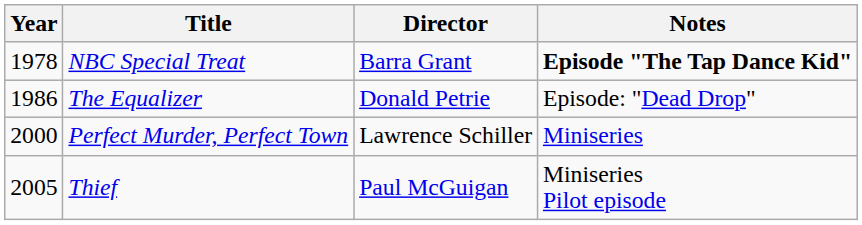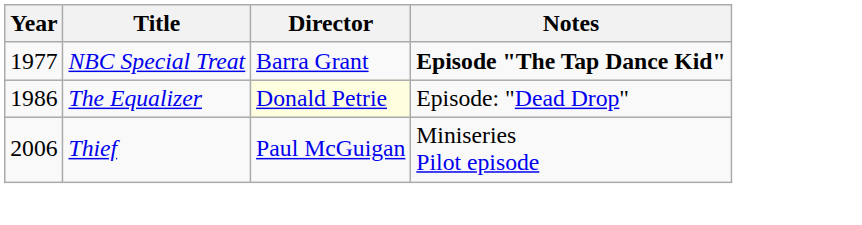NBC Special Treat | Year: 1978 -> 1977
The Equalizer | Director: no background -> lightyellow background
- row: 2000 | Perfect Murder, Perfect Town | Lawrence Schiller | Miniseries
Thief | Year: 2005 -> 2006
